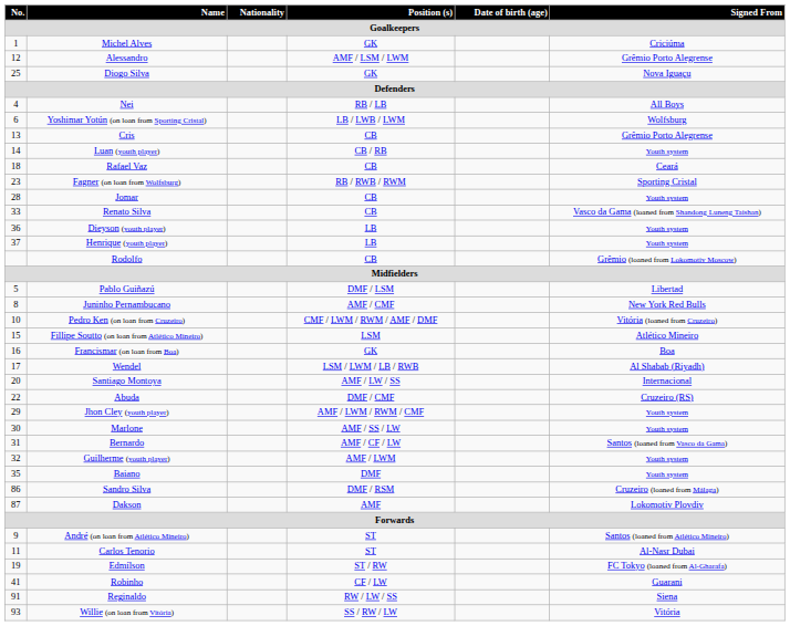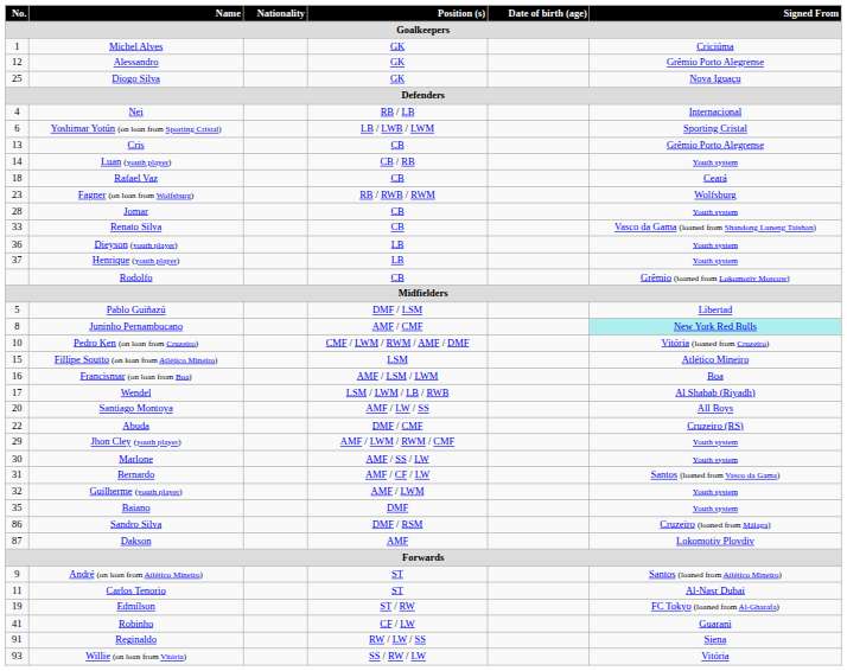Alessandro | Position (s) / Goalkeepers: AMF / LSM / LWM -> GK
Nei | Signed From / Goalkeepers: All Boys -> Internacional
Yoshimar Yotún (on loan from Sporting Cristal) | Signed From / Goalkeepers: Wolfsburg -> Sporting Cristal
Fagner (on loan from Wolfsburg) | Signed From / Goalkeepers: Sporting Cristal -> Wolfsburg
Juninho Pernambucano | Signed From / Goalkeepers: no background -> paleturquoise background
Francismar (on loan from Boa) | Position (s) / Goalkeepers: GK -> AMF / LSM / LWM
Santiago Montoya | Signed From / Goalkeepers: Internacional -> All Boys
